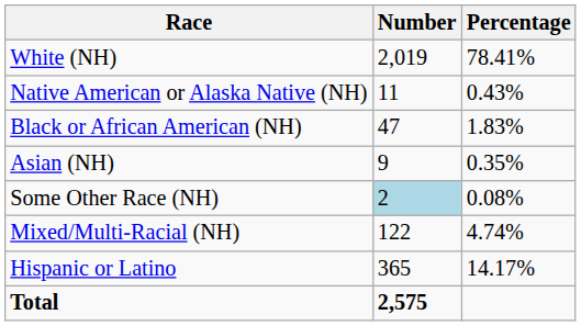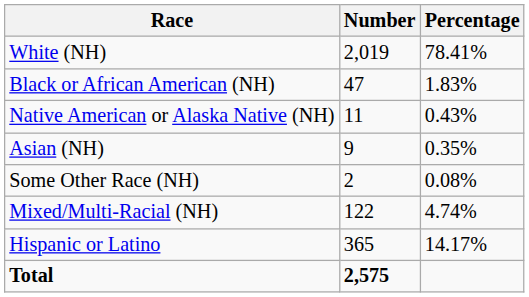rows swapped: Black or African American (NH) <-> Native American or Alaska Native (NH)
Some Other Race (NH) | Number: lightblue background -> no background
